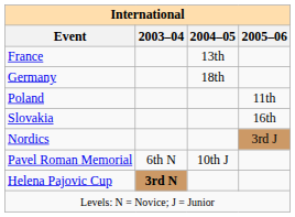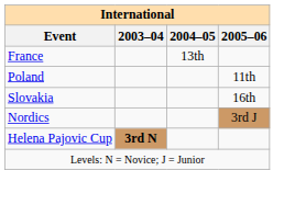- row: Germany | 18th
- row: Pavel Roman Memorial | 6th N | 10th J
